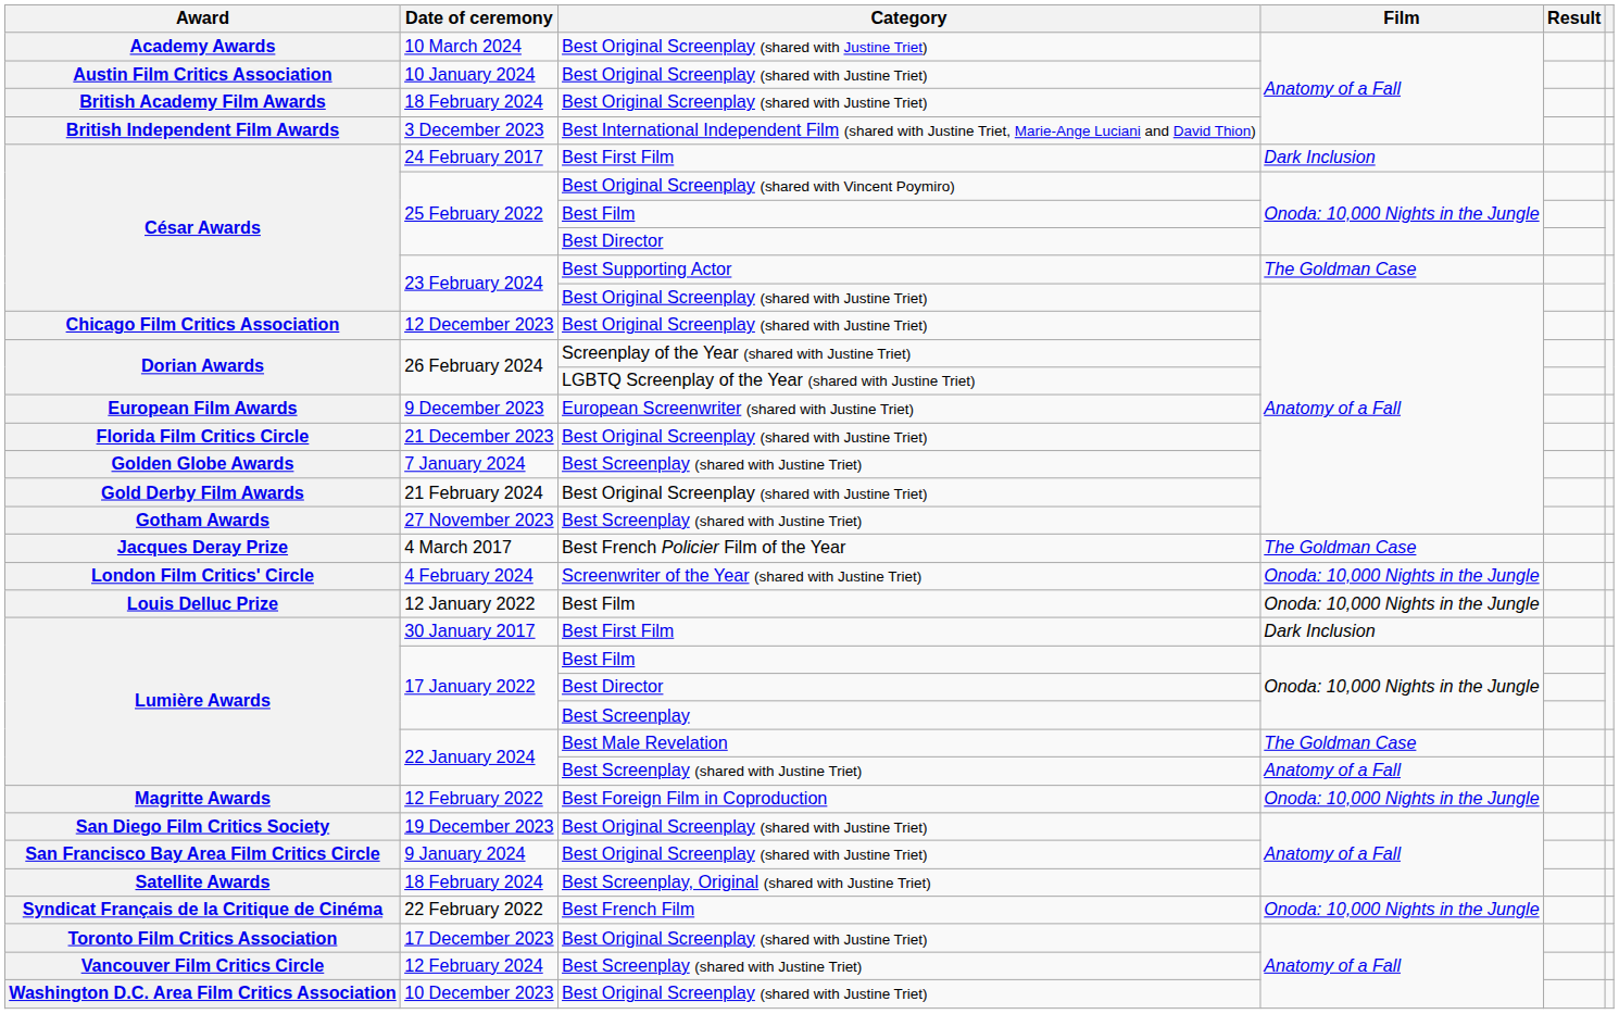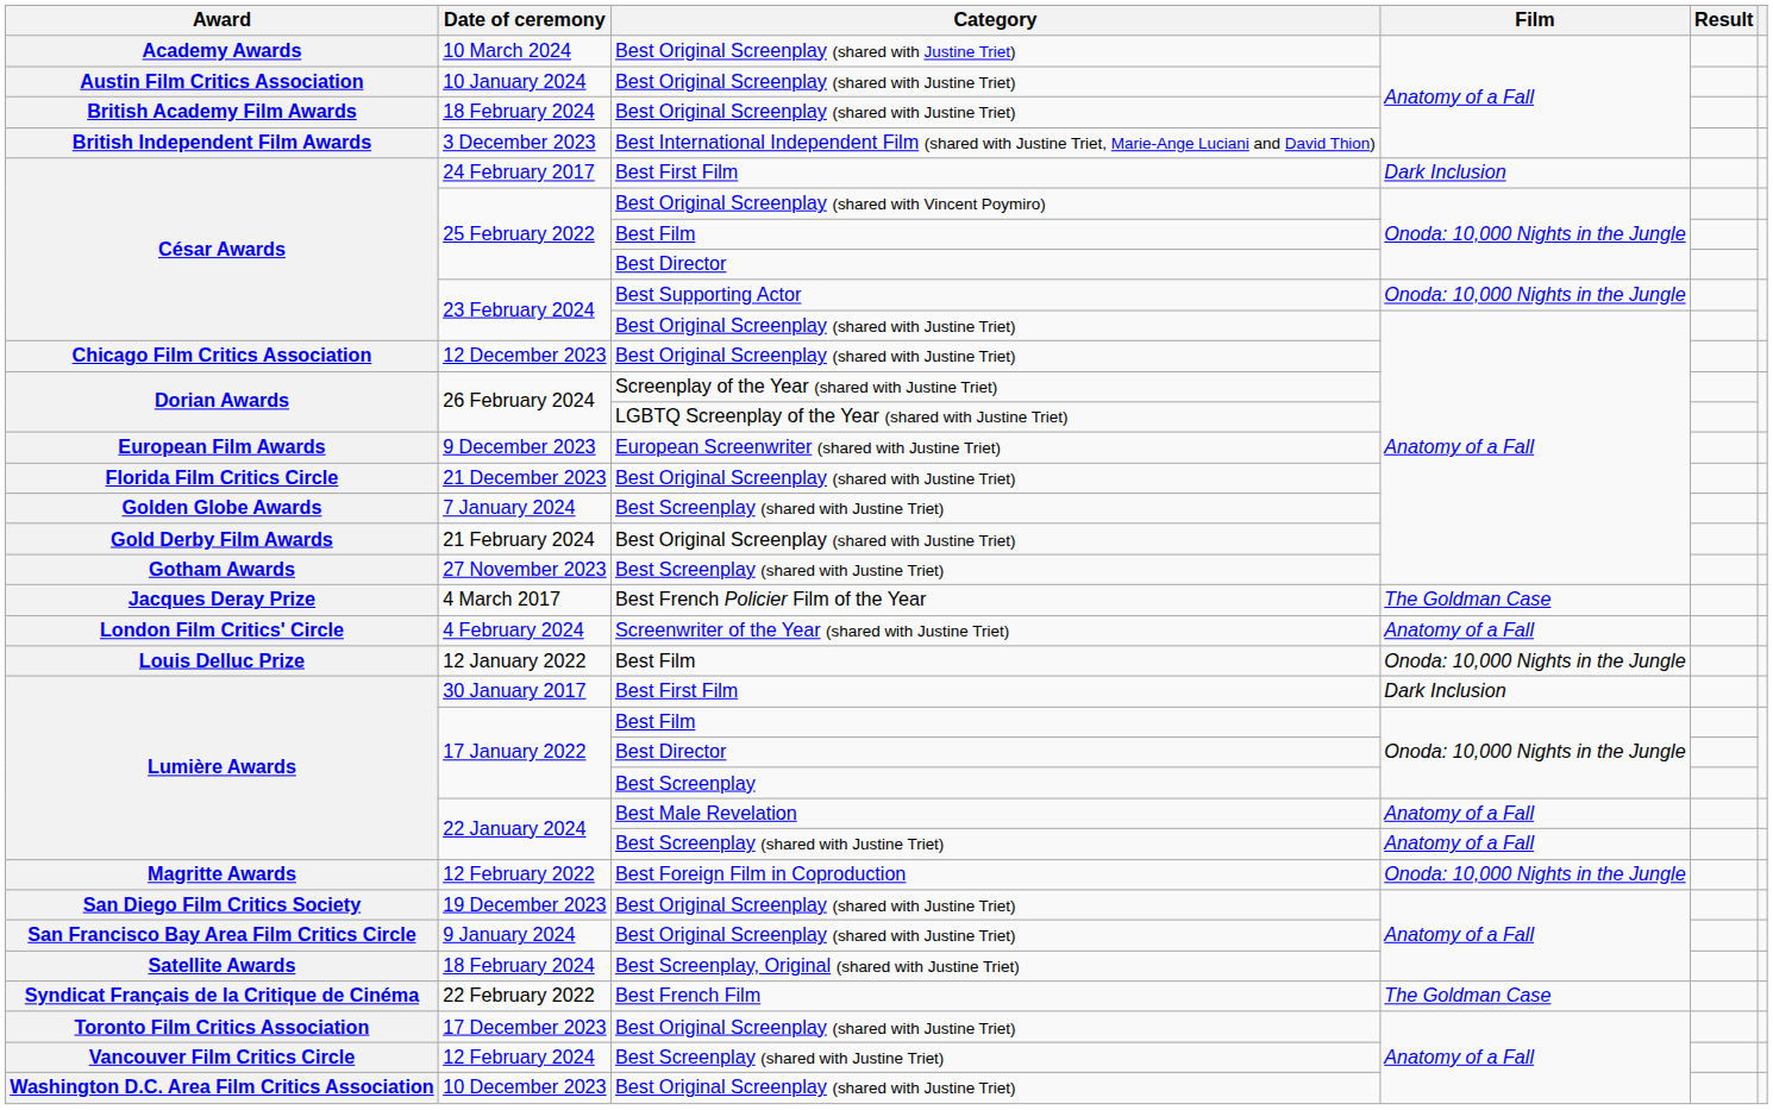23 February 2024 / Best Supporting Actor | Film: The Goldman Case -> Onoda: 10,000 Nights in the Jungle
4 February 2024 | Film: Onoda: 10,000 Nights in the Jungle -> Anatomy of a Fall
22 January 2024 / Best Male Revelation | Film: The Goldman Case -> Anatomy of a Fall
22 February 2022 | Film: Onoda: 10,000 Nights in the Jungle -> The Goldman Case
